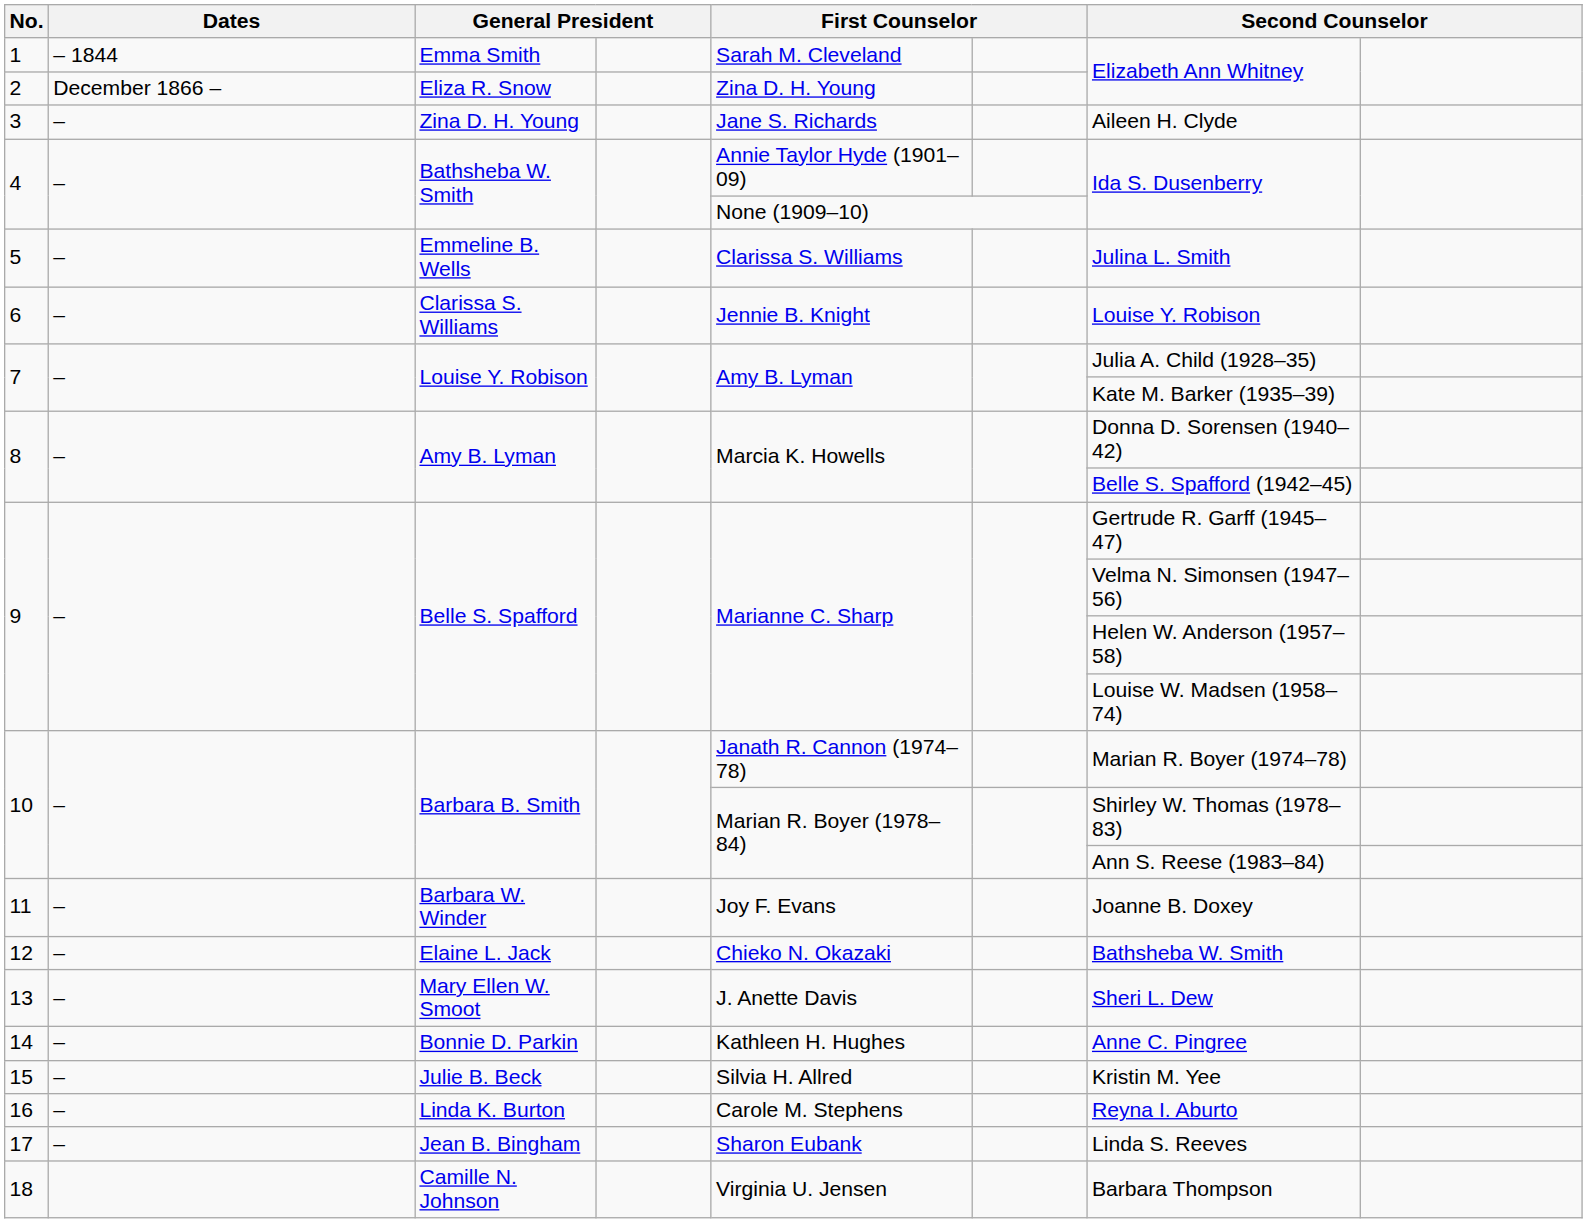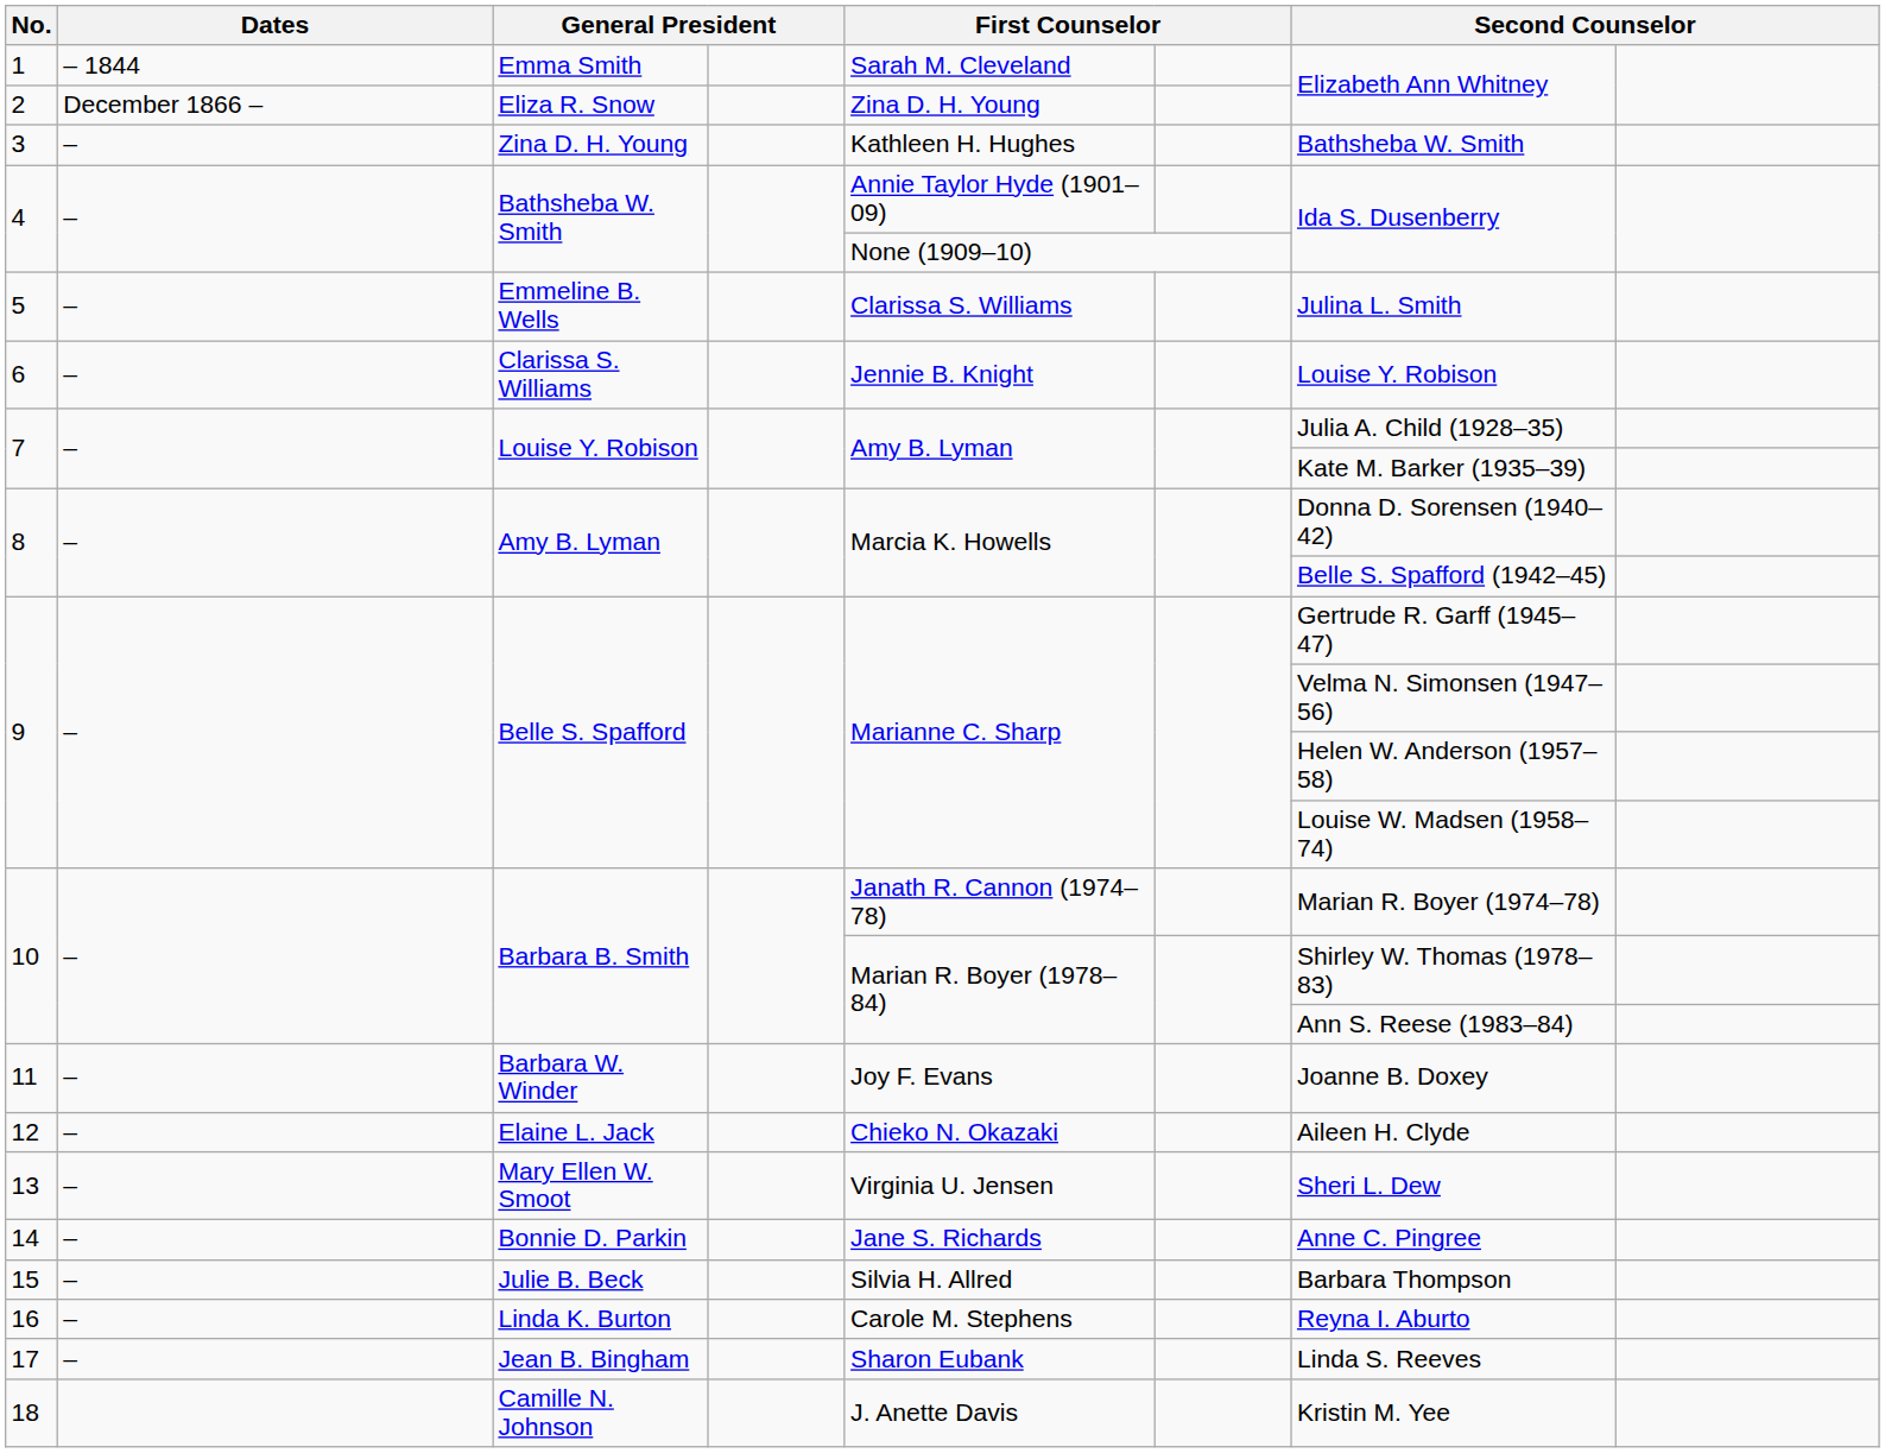3 | column 5: Jane S. Richards -> Kathleen H. Hughes
3 | column 7: Aileen H. Clyde -> Bathsheba W. Smith
12 | column 7: Bathsheba W. Smith -> Aileen H. Clyde
13 | column 5: J. Anette Davis -> Virginia U. Jensen
14 | column 5: Kathleen H. Hughes -> Jane S. Richards
15 | column 7: Kristin M. Yee -> Barbara Thompson
18 | column 5: Virginia U. Jensen -> J. Anette Davis
18 | column 7: Barbara Thompson -> Kristin M. Yee
